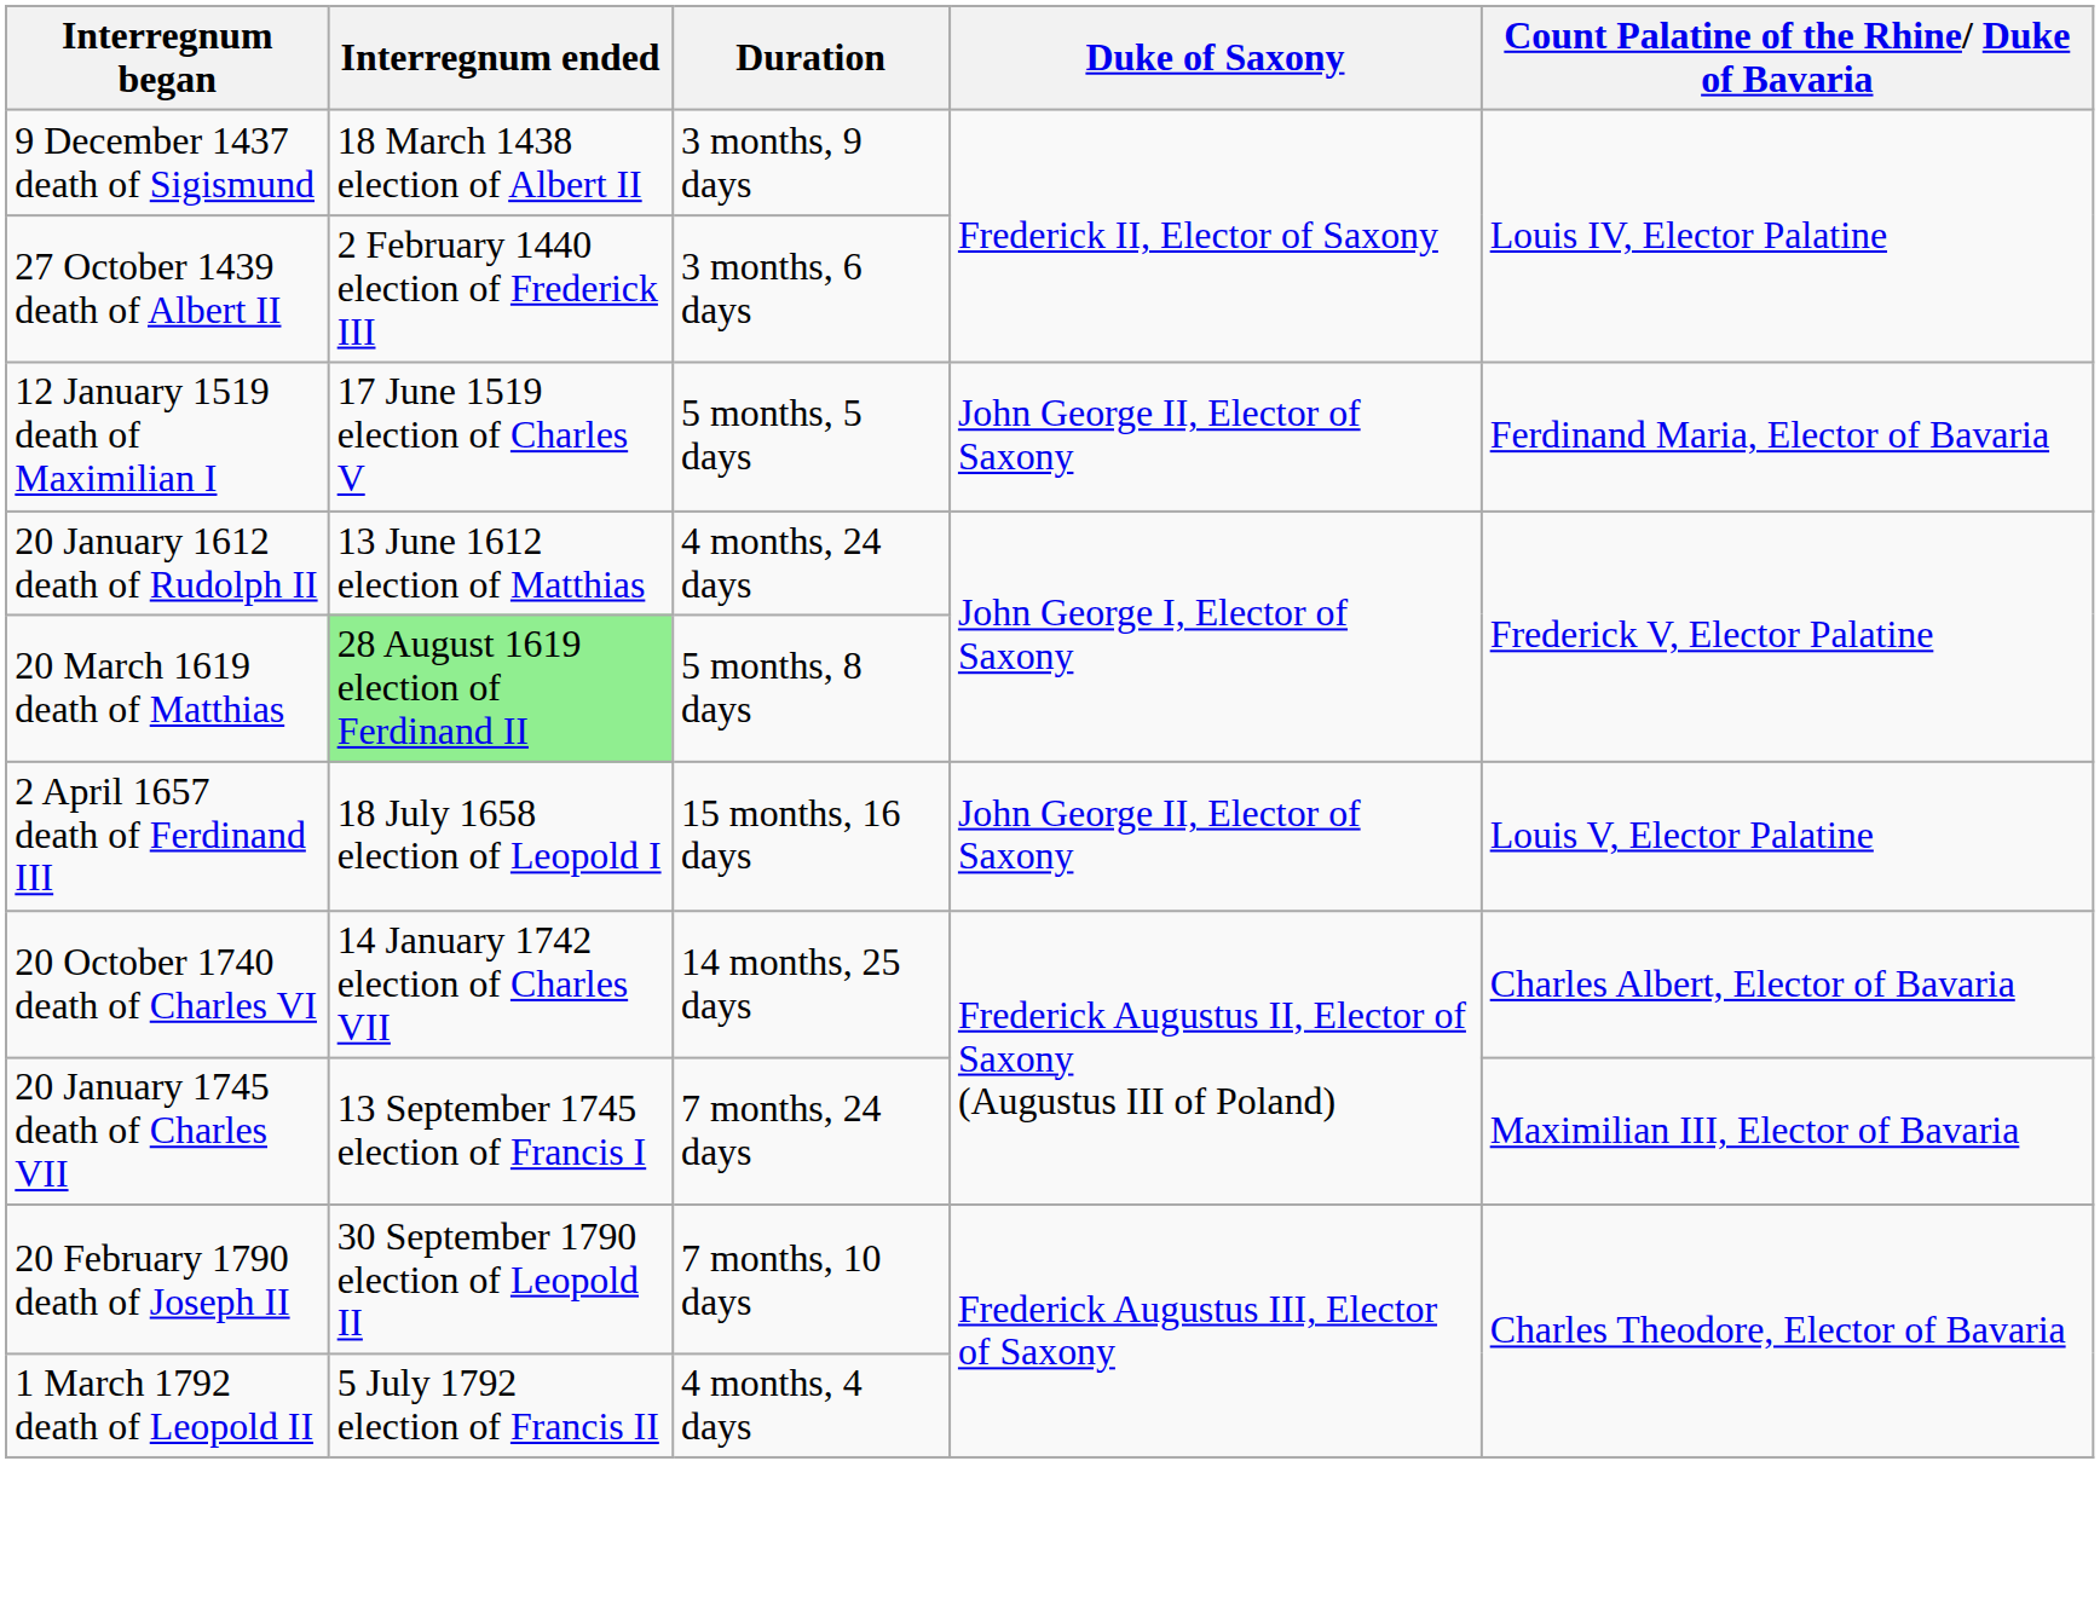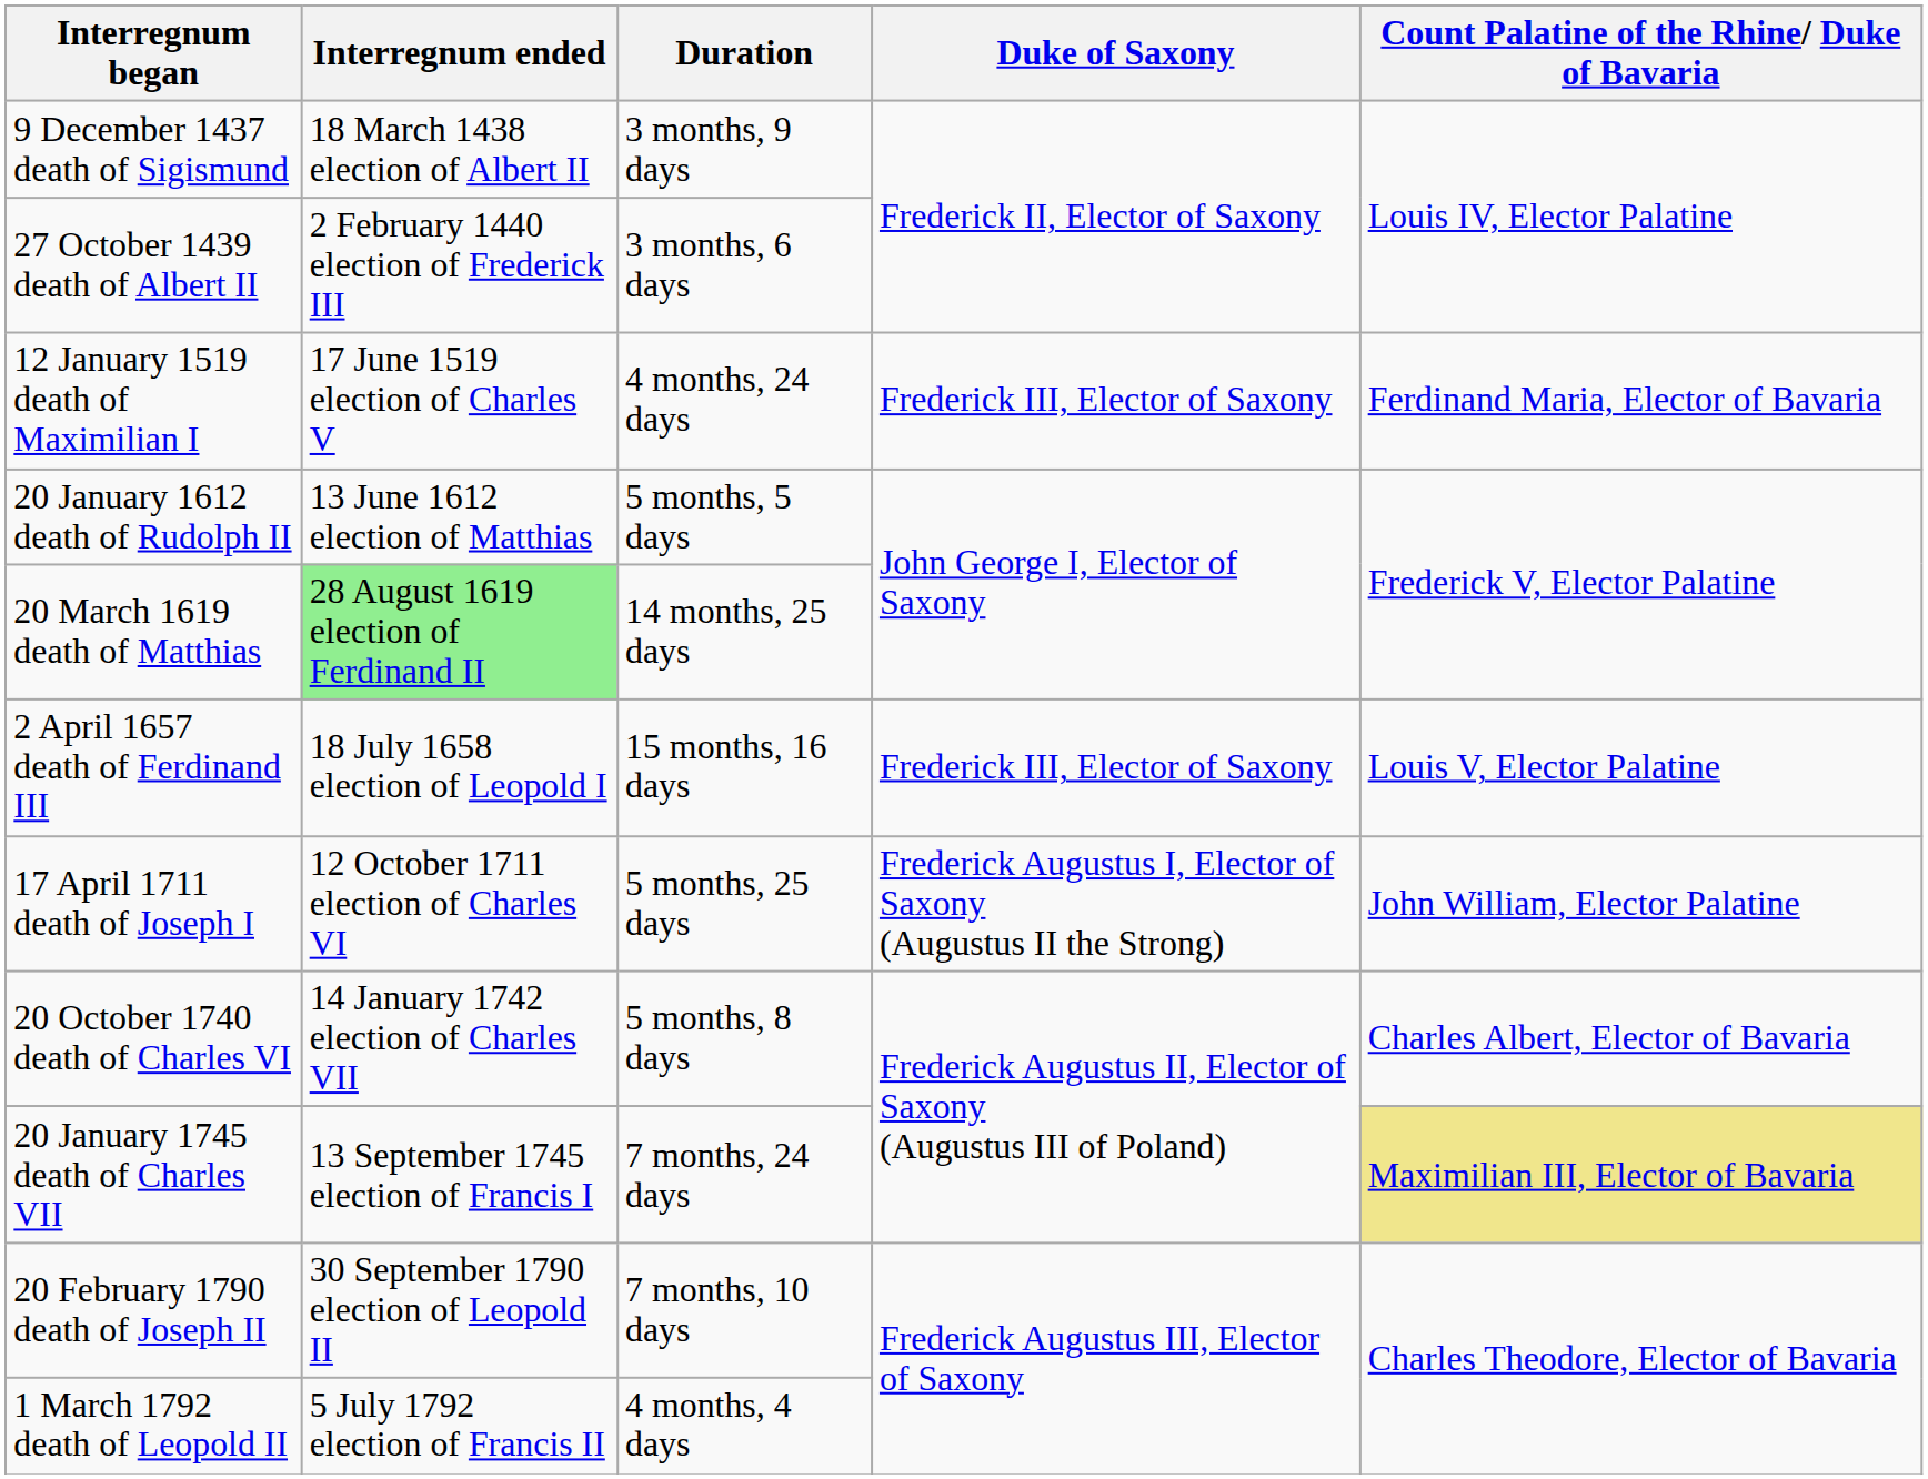12 January 1519 death of Maximilian I | Duration: 5 months, 5 days -> 4 months, 24 days
12 January 1519 death of Maximilian I | Duke of Saxony: John George II, Elector of Saxony -> Frederick III, Elector of Saxony
20 January 1612 death of Rudolph II | Duration: 4 months, 24 days -> 5 months, 5 days
20 March 1619 death of Matthias | Duration: 5 months, 8 days -> 14 months, 25 days
2 April 1657 death of Ferdinand III | Duke of Saxony: John George II, Elector of Saxony -> Frederick III, Elector of Saxony
+ row: 17 April 1711 death of Joseph I | 12 October 1711 election of Charles VI | 5 months, 25 days | Frederick Augustus I, Elector of Saxony (Augustus II the Strong) | John William, Elector Palatine
20 October 1740 death of Charles VI | Duration: 14 months, 25 days -> 5 months, 8 days
20 January 1745 death of Charles VII | Count Palatine of the Rhine/ Duke of Bavaria: no background -> khaki background
